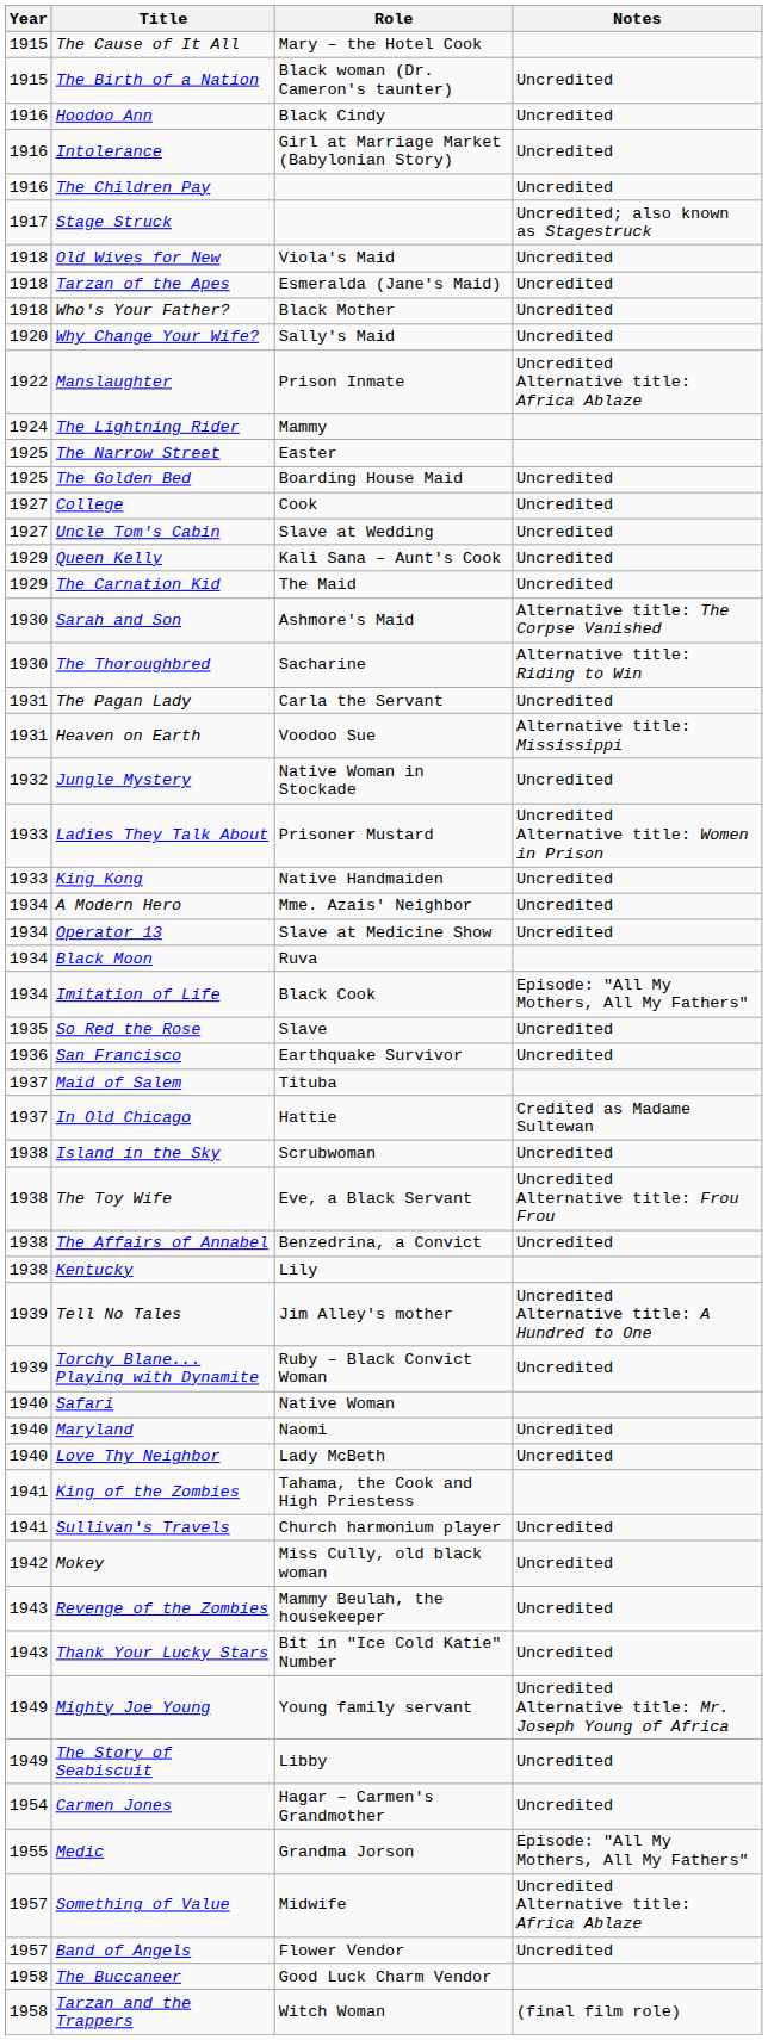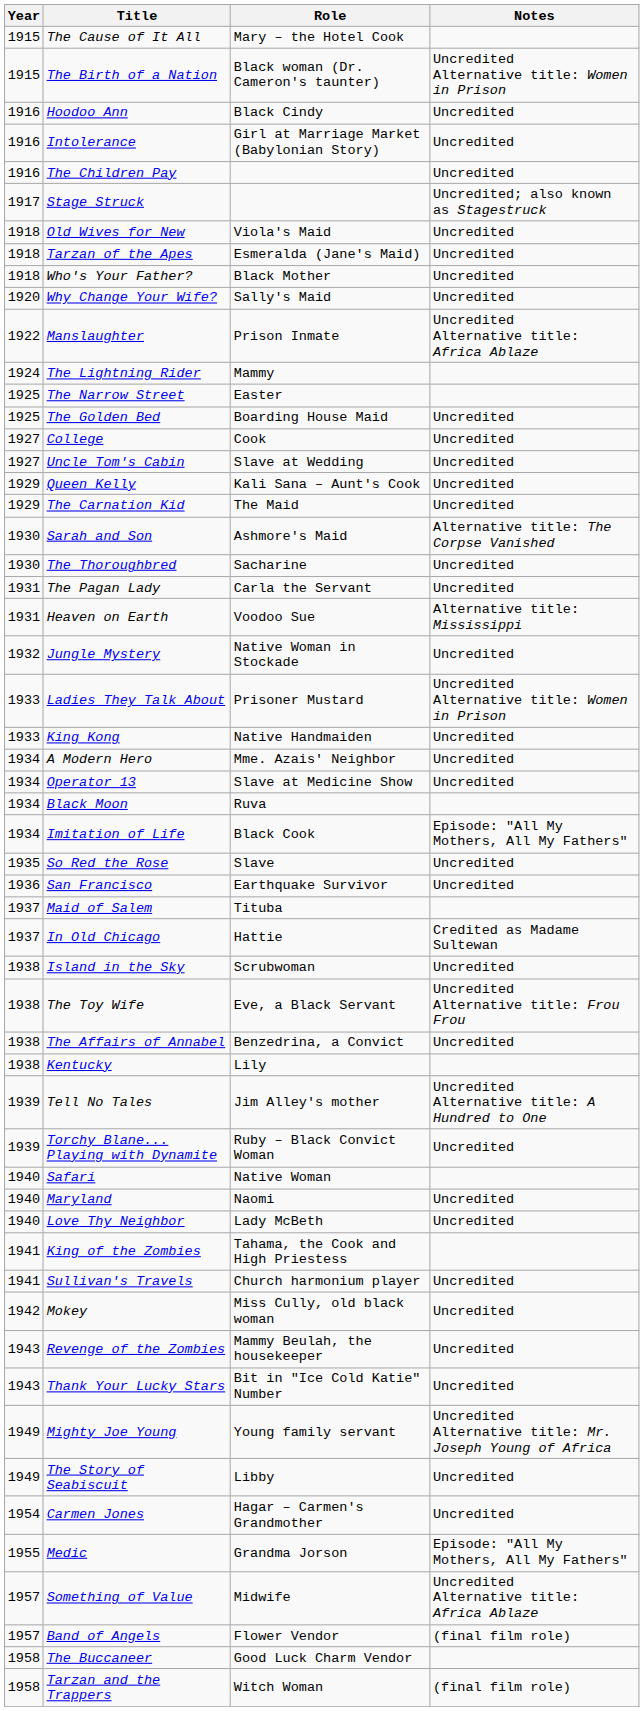The Birth of a Nation | Notes: Uncredited -> Uncredited Alternative title: Women in Prison
The Thoroughbred | Notes: Alternative title: Riding to Win -> Uncredited
Band of Angels | Notes: Uncredited -> (final film role)
